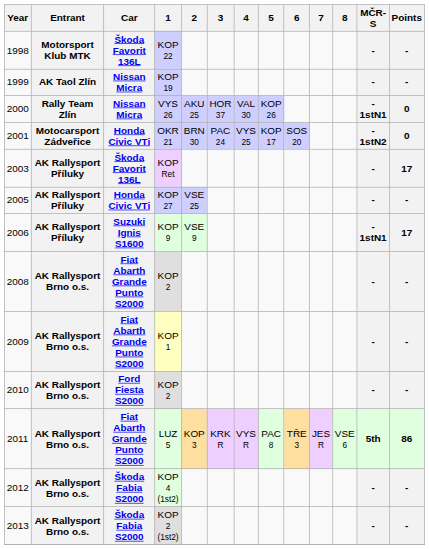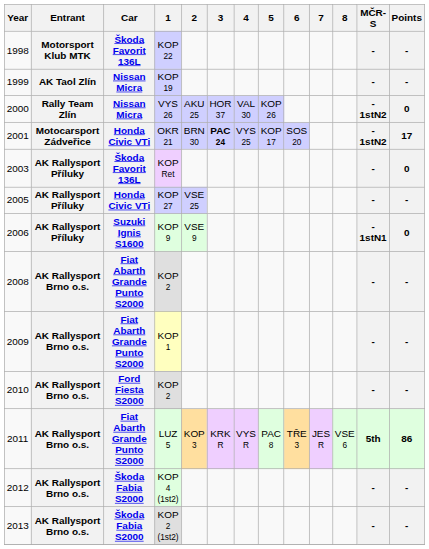VYS 26 | MČR-S: - 1stN1 -> - 1stN2
OKR 21 | 3: normal -> bold
OKR 21 | Points: 0 -> 17
KOP Ret | Points: 17 -> 0
KOP 9 | Points: 17 -> 0
